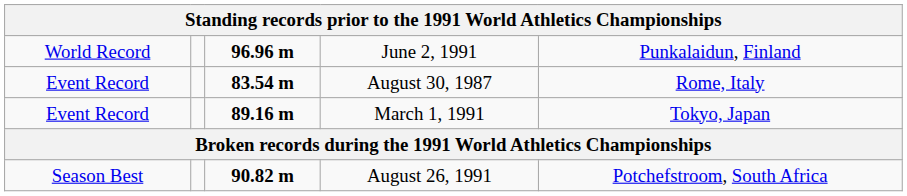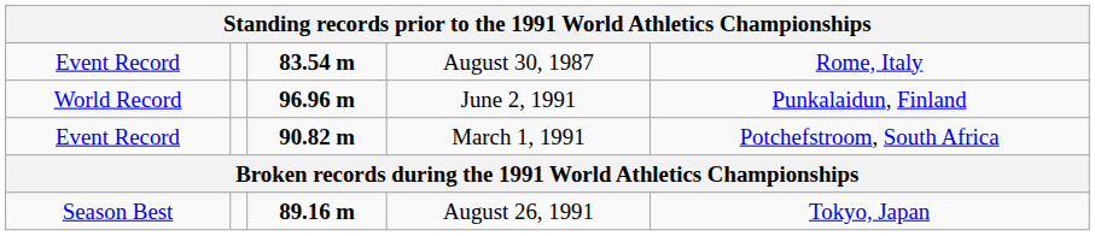rows swapped: June 2, 1991 <-> August 30, 1987
March 1, 1991 | column 3: 89.16 m -> 90.82 m
March 1, 1991 | column 5: Tokyo, Japan -> Potchefstroom, South Africa
August 26, 1991 | column 3: 90.82 m -> 89.16 m
August 26, 1991 | column 5: Potchefstroom, South Africa -> Tokyo, Japan
